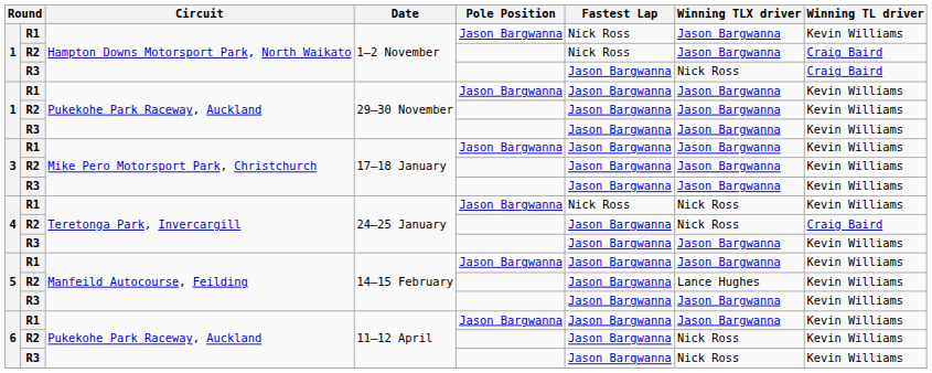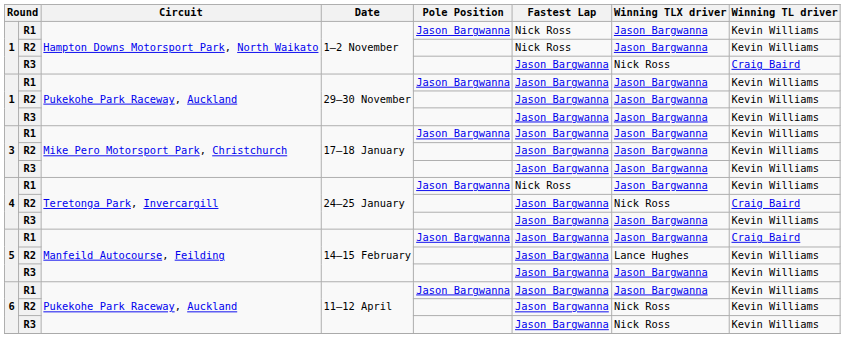R2 / 1–2 November | Winning TL driver: Craig Baird -> Kevin Williams
R1 / 24–25 January | Winning TLX driver: Nick Ross -> Jason Bargwanna
R1 / 14–15 February | Winning TL driver: Kevin Williams -> Craig Baird
